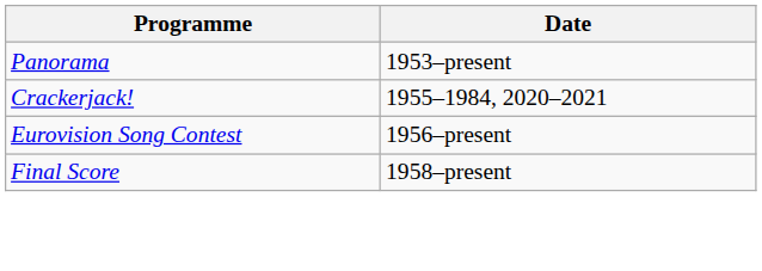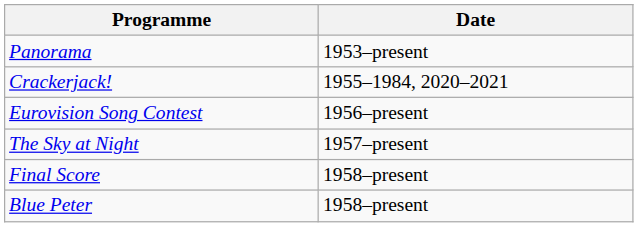+ row: The Sky at Night | 1957–present
+ row: Blue Peter | 1958–present
